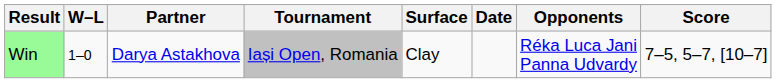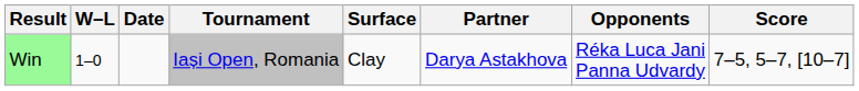columns swapped: Date <-> Partner
